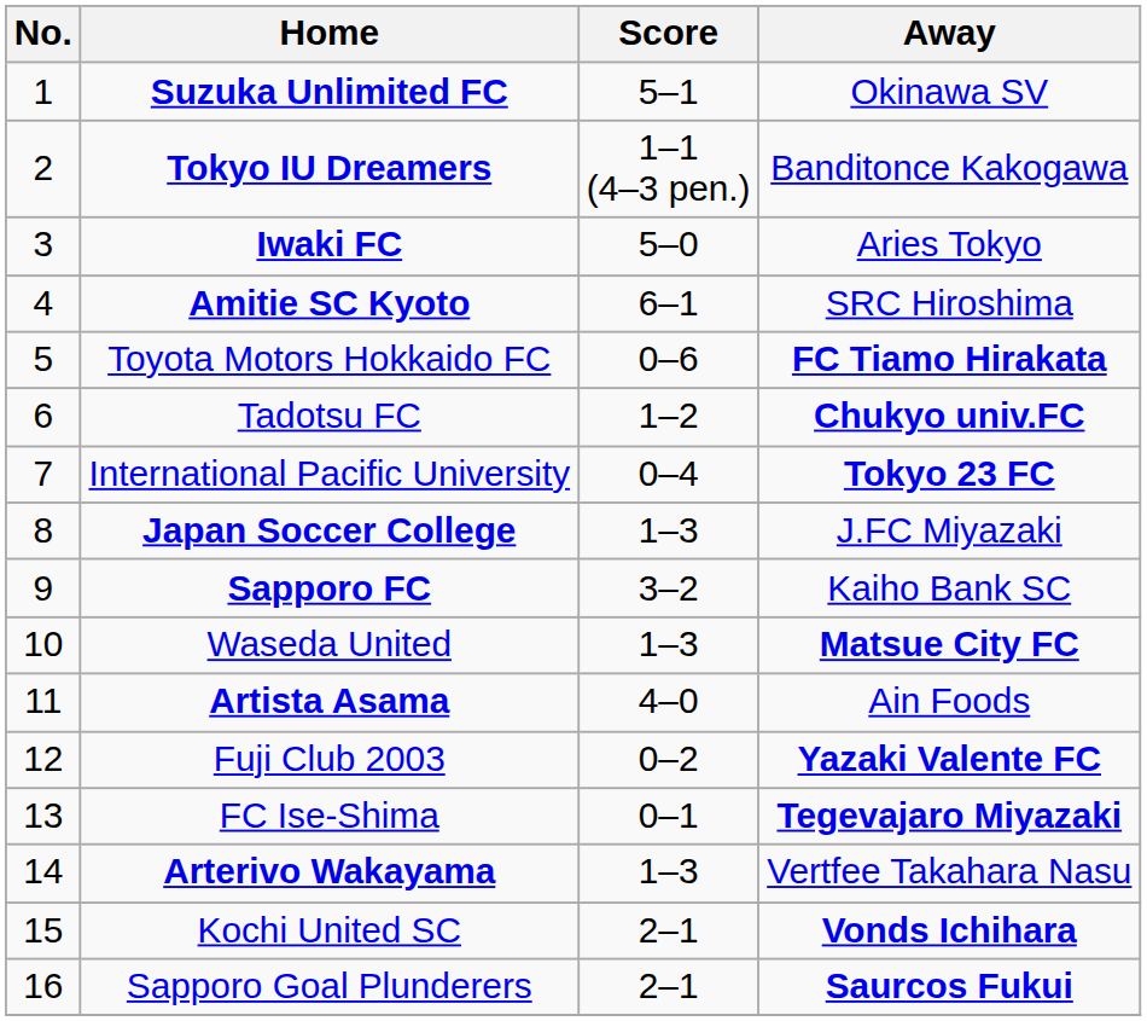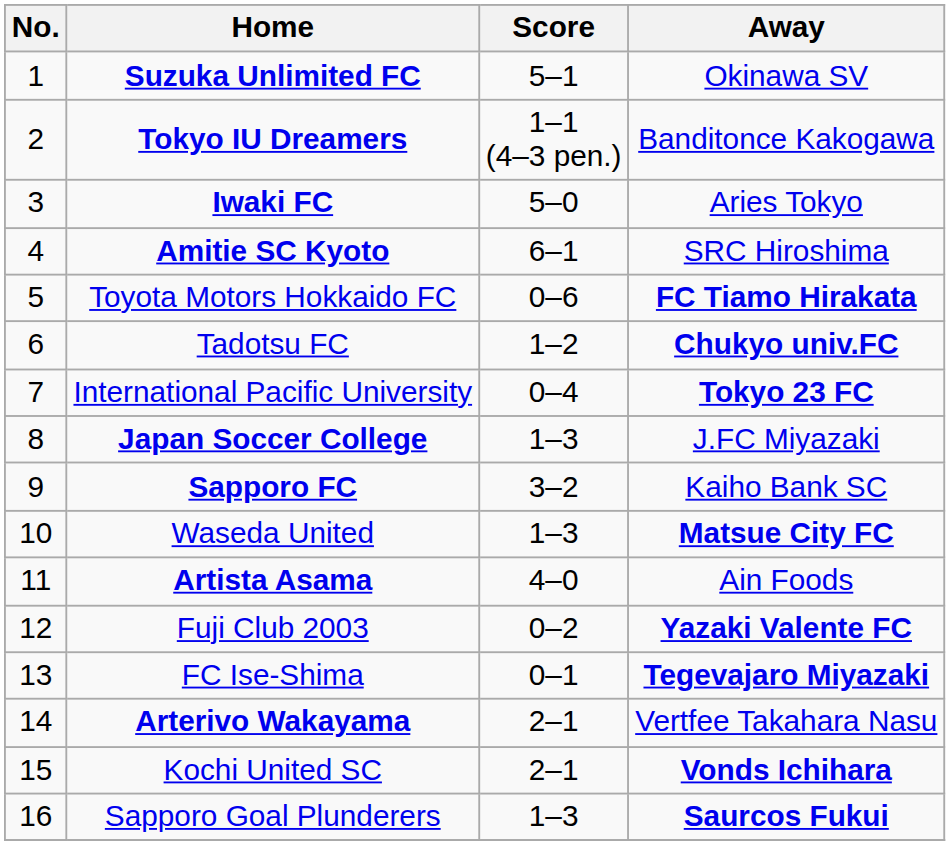Arterivo Wakayama | Score: 1–3 -> 2–1
Sapporo Goal Plunderers | Score: 2–1 -> 1–3
